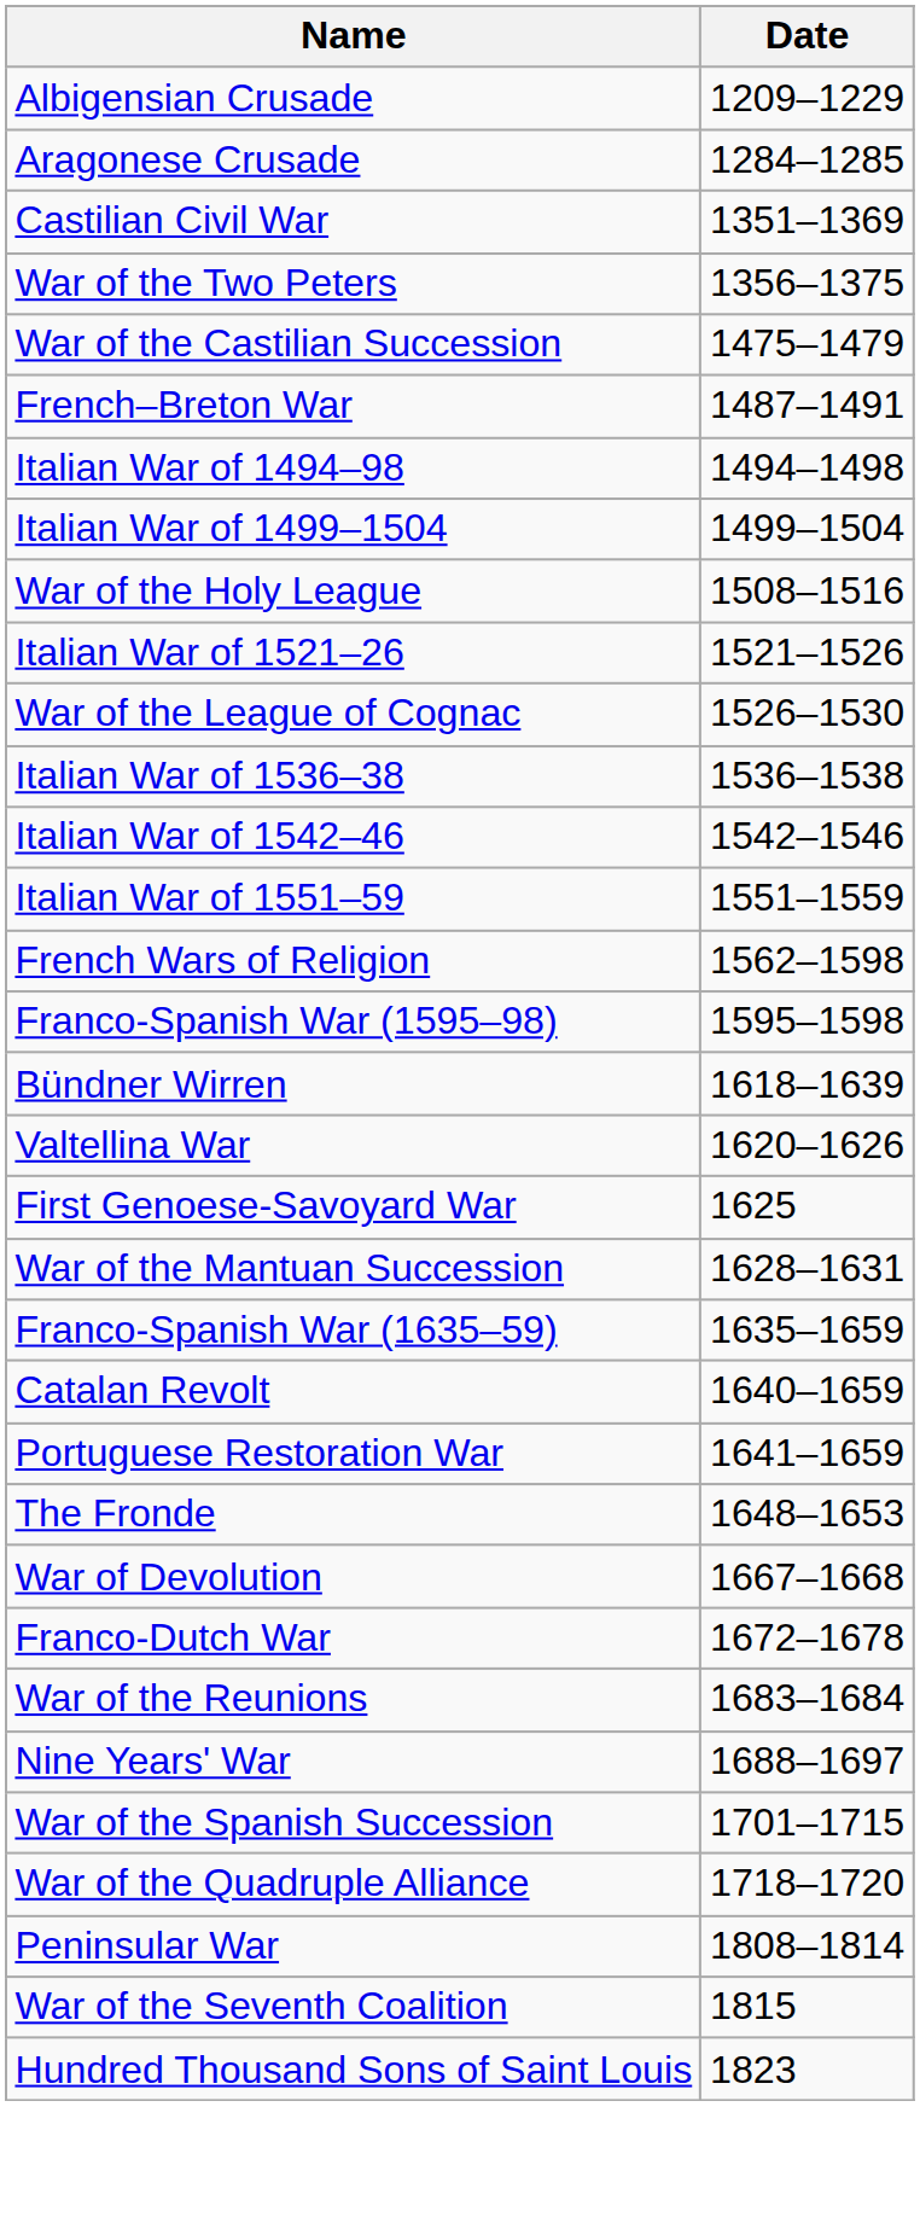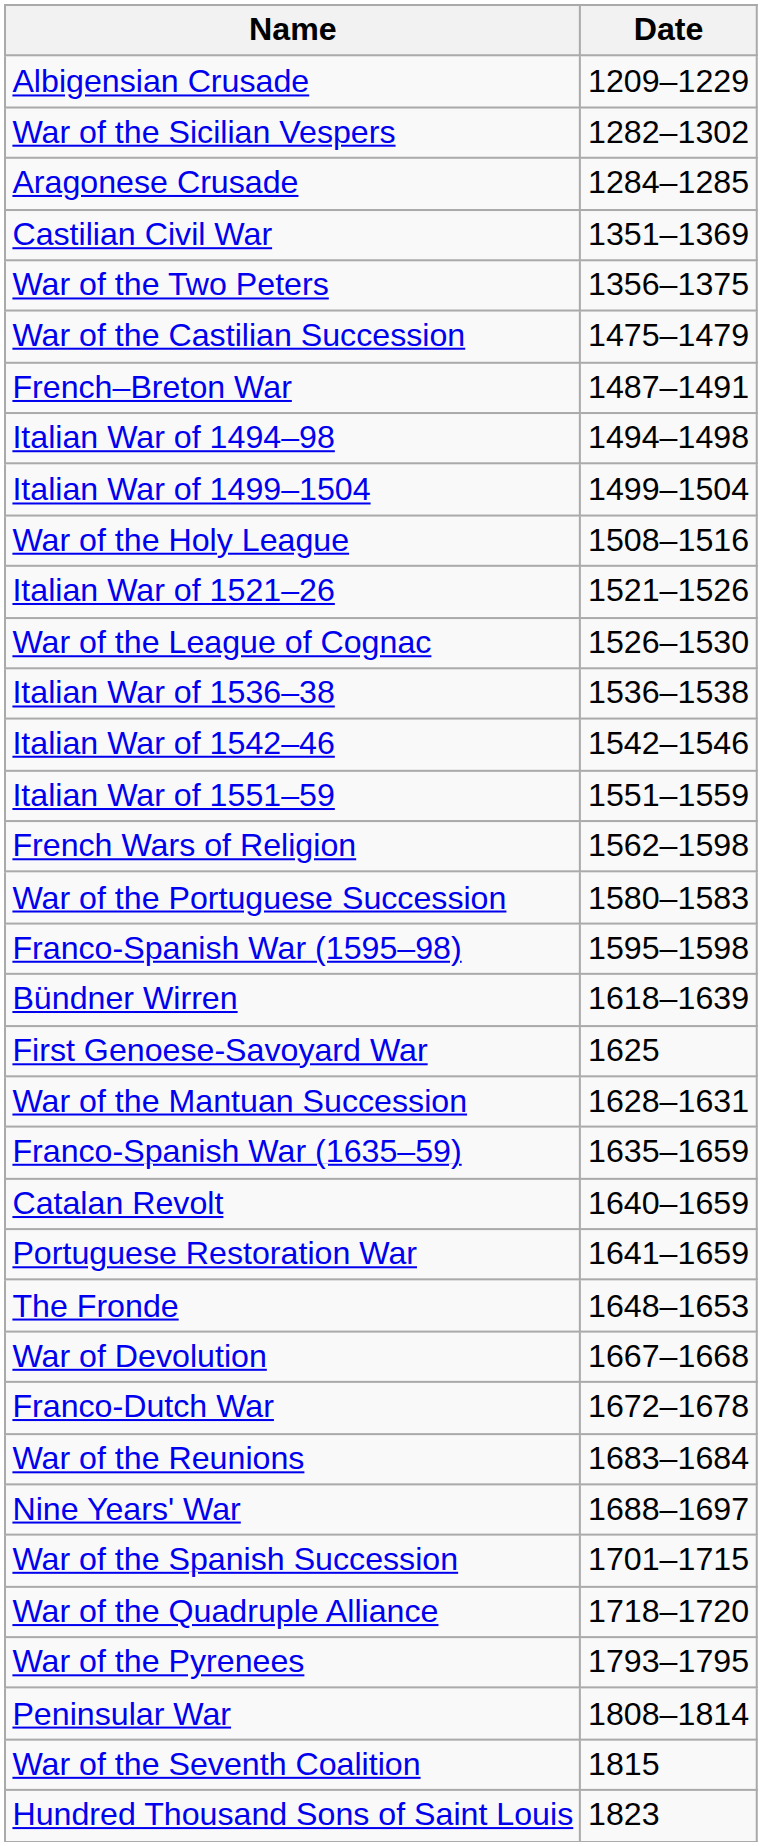+ row: War of the Sicilian Vespers | 1282–1302
+ row: War of the Portuguese Succession | 1580–1583
- row: Valtellina War | 1620–1626
+ row: War of the Pyrenees | 1793–1795
